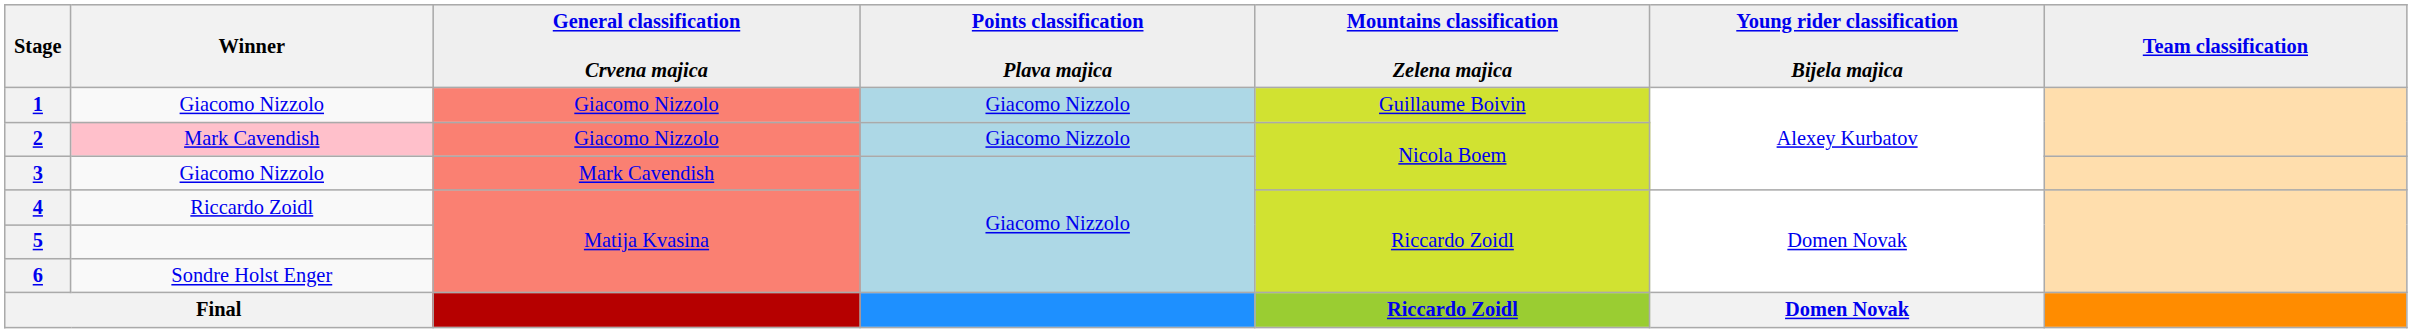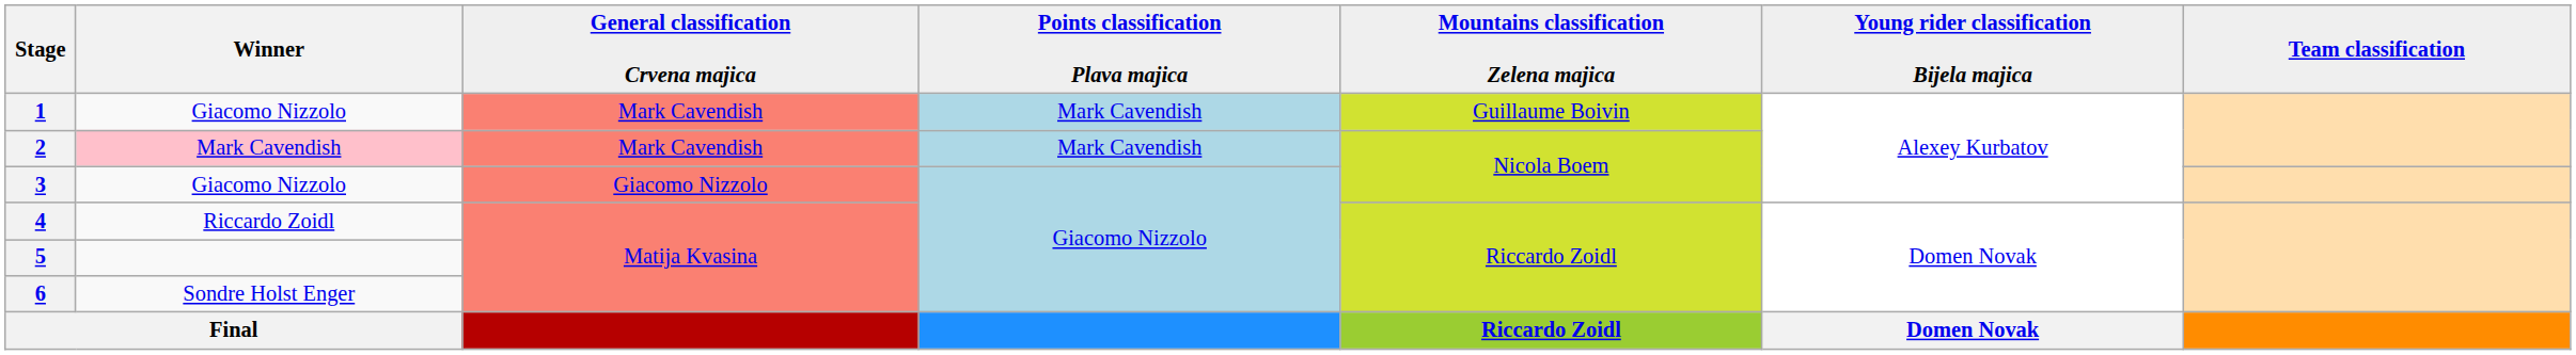1 | General classification Crvena majica: Giacomo Nizzolo -> Mark Cavendish
1 | Points classification Plava majica: Giacomo Nizzolo -> Mark Cavendish
2 | General classification Crvena majica: Giacomo Nizzolo -> Mark Cavendish
2 | Points classification Plava majica: Giacomo Nizzolo -> Mark Cavendish
3 | General classification Crvena majica: Mark Cavendish -> Giacomo Nizzolo
